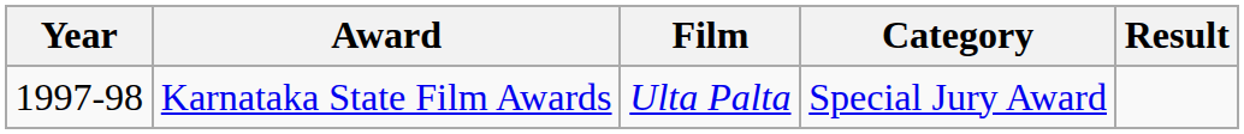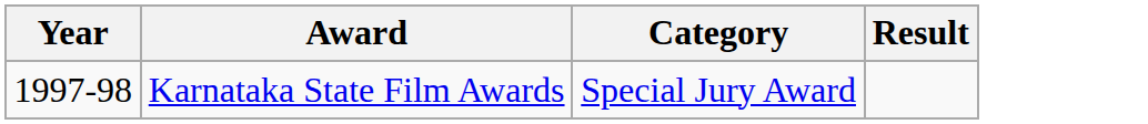- column: Film | Ulta Palta
